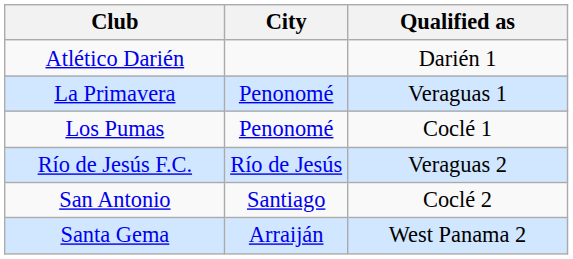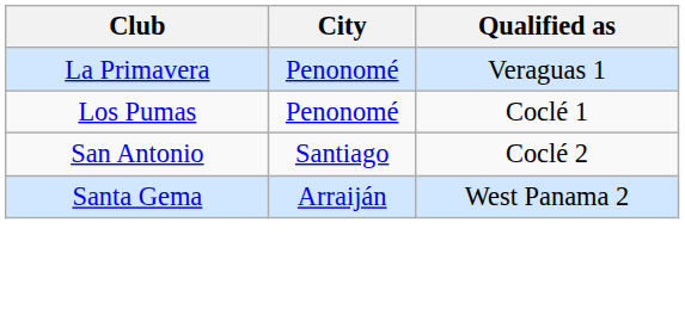- row: Atlético Darién | Darién 1
- row: Río de Jesús F.C. | Río de Jesús | Veraguas 2
